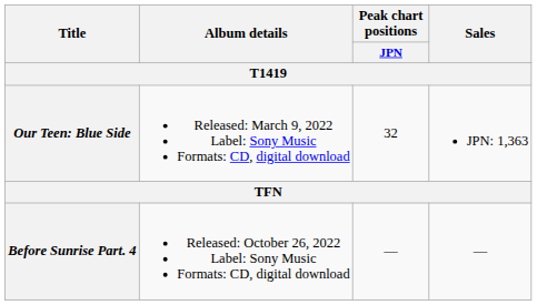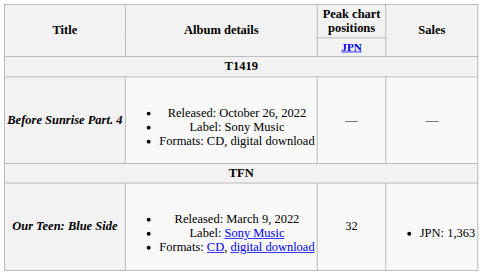rows swapped: Our Teen: Blue Side <-> Before Sunrise Part. 4
